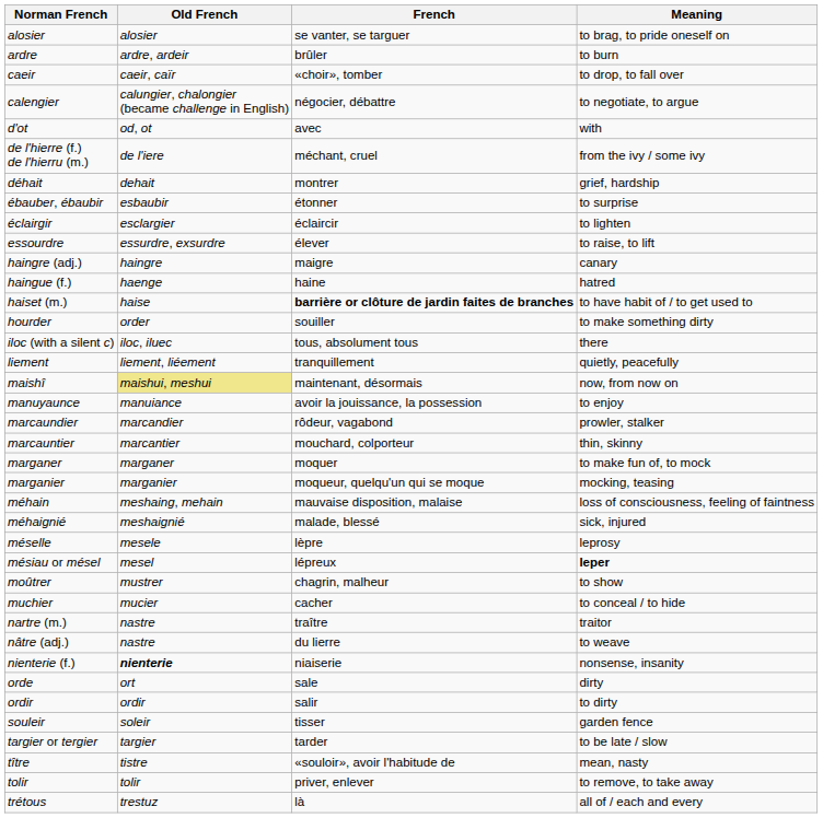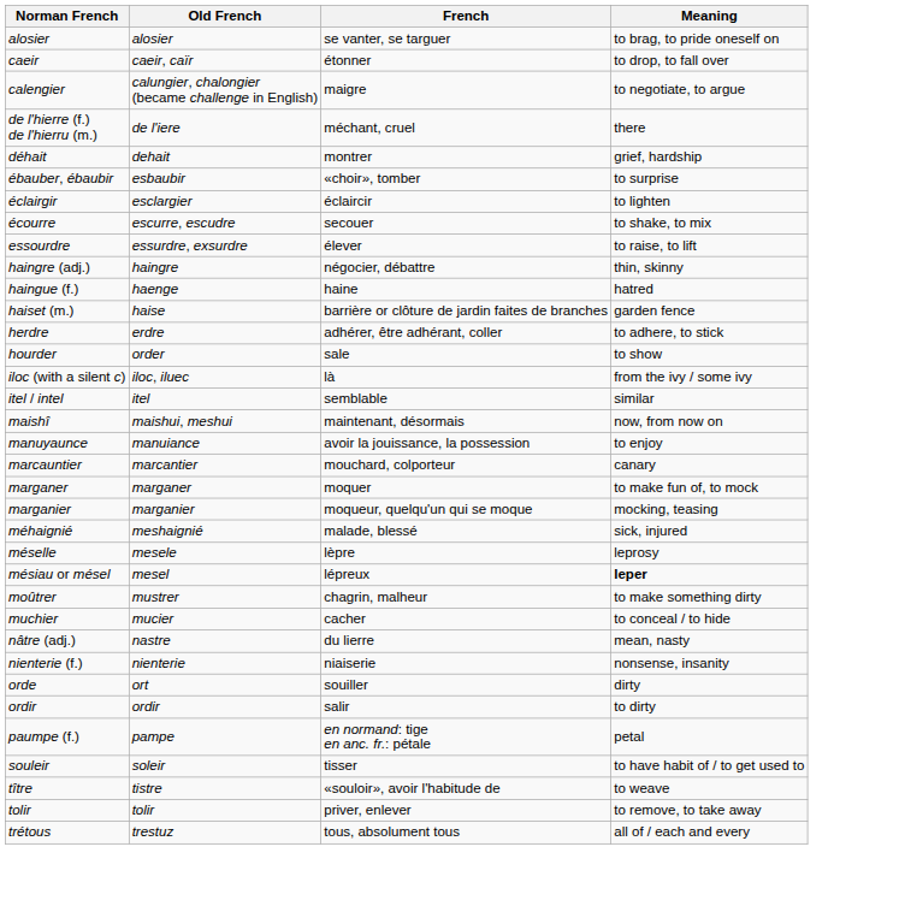- row: ardre | ardre, ardeir | brûler | to burn
caeir | French: «choir», tomber -> étonner
calengier | French: négocier, débattre -> maigre
- row: d'ot | od, ot | avec | with
de l'hierre (f.) de l'hierru (m.) | Meaning: from the ivy / some ivy -> there
ébauber, ébaubir | French: étonner -> «choir», tomber
+ row: écourre | escurre, escudre | secouer | to shake, to mix
haingre (adj.) | French: maigre -> négocier, débattre
haingre (adj.) | Meaning: canary -> thin, skinny
haiset (m.) | French: bold -> normal
haiset (m.) | Meaning: to have habit of / to get used to -> garden fence
+ row: herdre | erdre | adhérer, être adhérant, coller | to adhere, to stick
hourder | French: souiller -> sale
hourder | Meaning: to make something dirty -> to show
iloc (with a silent c) | French: tous, absolument tous -> là
iloc (with a silent c) | Meaning: there -> from the ivy / some ivy
+ row: itel / intel | itel | semblable | similar
- row: liement | liement, liéement | tranquillement | quietly, peacefully
maishî | Old French: khaki background -> no background
- row: marcaundier | marcandier | rôdeur, vagabond | prowler, stalker
marcauntier | Meaning: thin, skinny -> canary
- row: méhain | meshaing, mehain | mauvaise disposition, malaise | loss of consciousness, feeling of faintness
moûtrer | Meaning: to show -> to make something dirty
- row: nartre (m.) | nastre | traître | traitor
nâtre (adj.) | Meaning: to weave -> mean, nasty
nienterie (f.) | Old French: bold -> normal
orde | French: sale -> souiller
+ row: paumpe (f.) | pampe | en normand: tige en anc. fr.: pétale | petal
souleir | Meaning: garden fence -> to have habit of / to get used to
- row: targier or tergier | targier | tarder | to be late / slow
tître | Meaning: mean, nasty -> to weave
trétous | French: là -> tous, absolument tous
